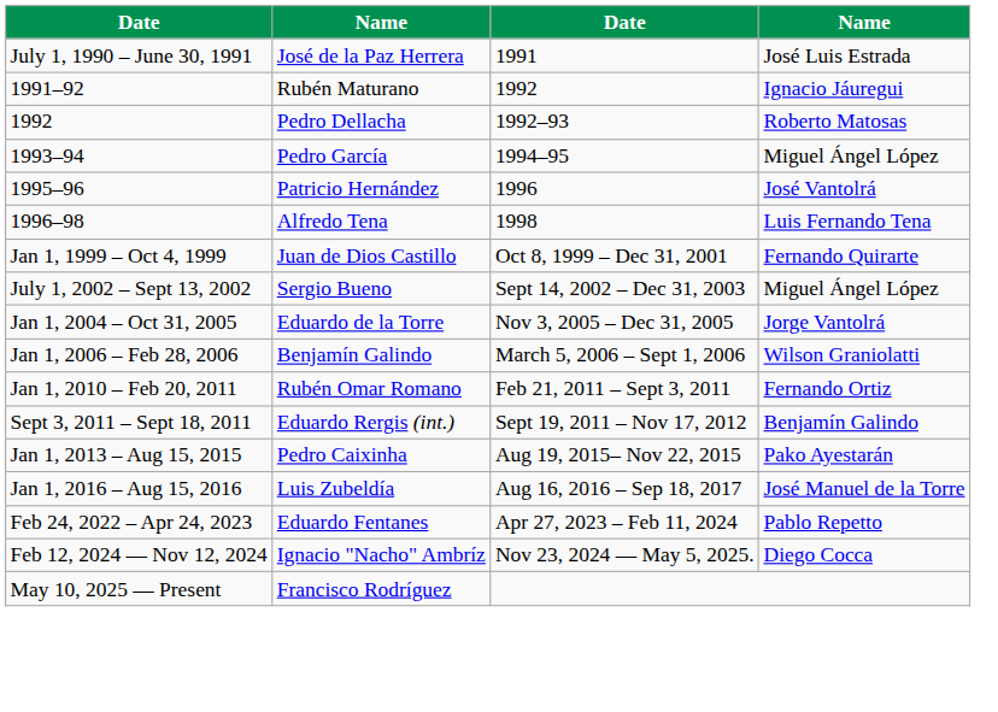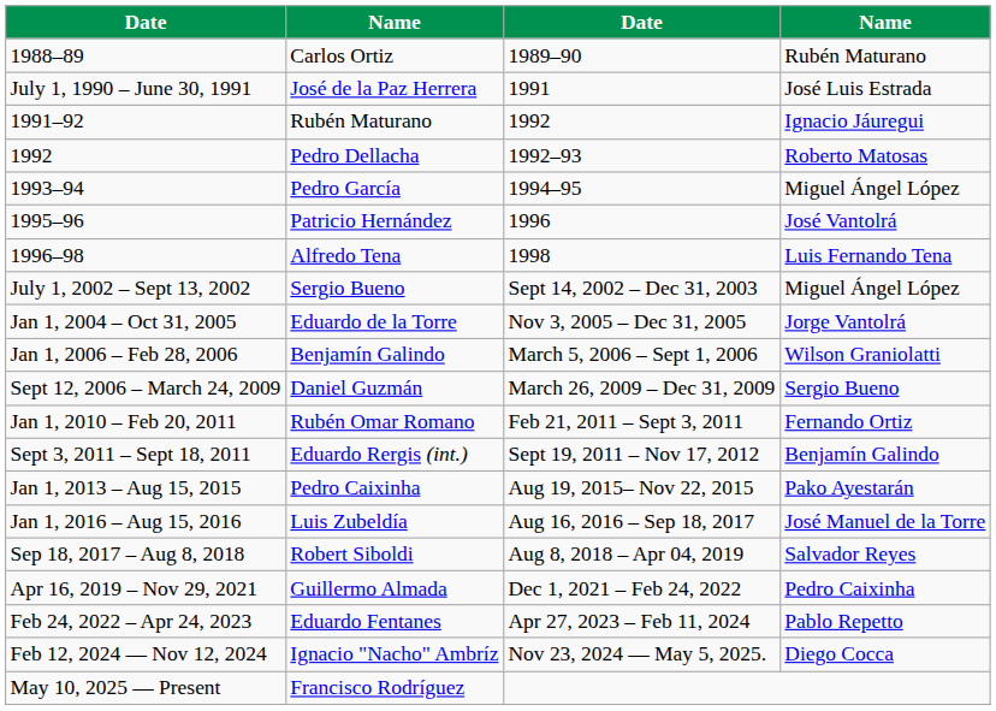+ row: 1988–89 | Carlos Ortiz | 1989–90 | Rubén Maturano
- row: Jan 1, 1999 – Oct 4, 1999 | Juan de Dios Castillo | Oct 8, 1999 – Dec 31, 2001 | Fernando Quirarte
+ row: Sept 12, 2006 – March 24, 2009 | Daniel Guzmán | March 26, 2009 – Dec 31, 2009 | Sergio Bueno
+ row: Sep 18, 2017 – Aug 8, 2018 | Robert Siboldi | Aug 8, 2018 – Apr 04, 2019 | Salvador Reyes
+ row: Apr 16, 2019 – Nov 29, 2021 | Guillermo Almada | Dec 1, 2021 – Feb 24, 2022 | Pedro Caixinha
